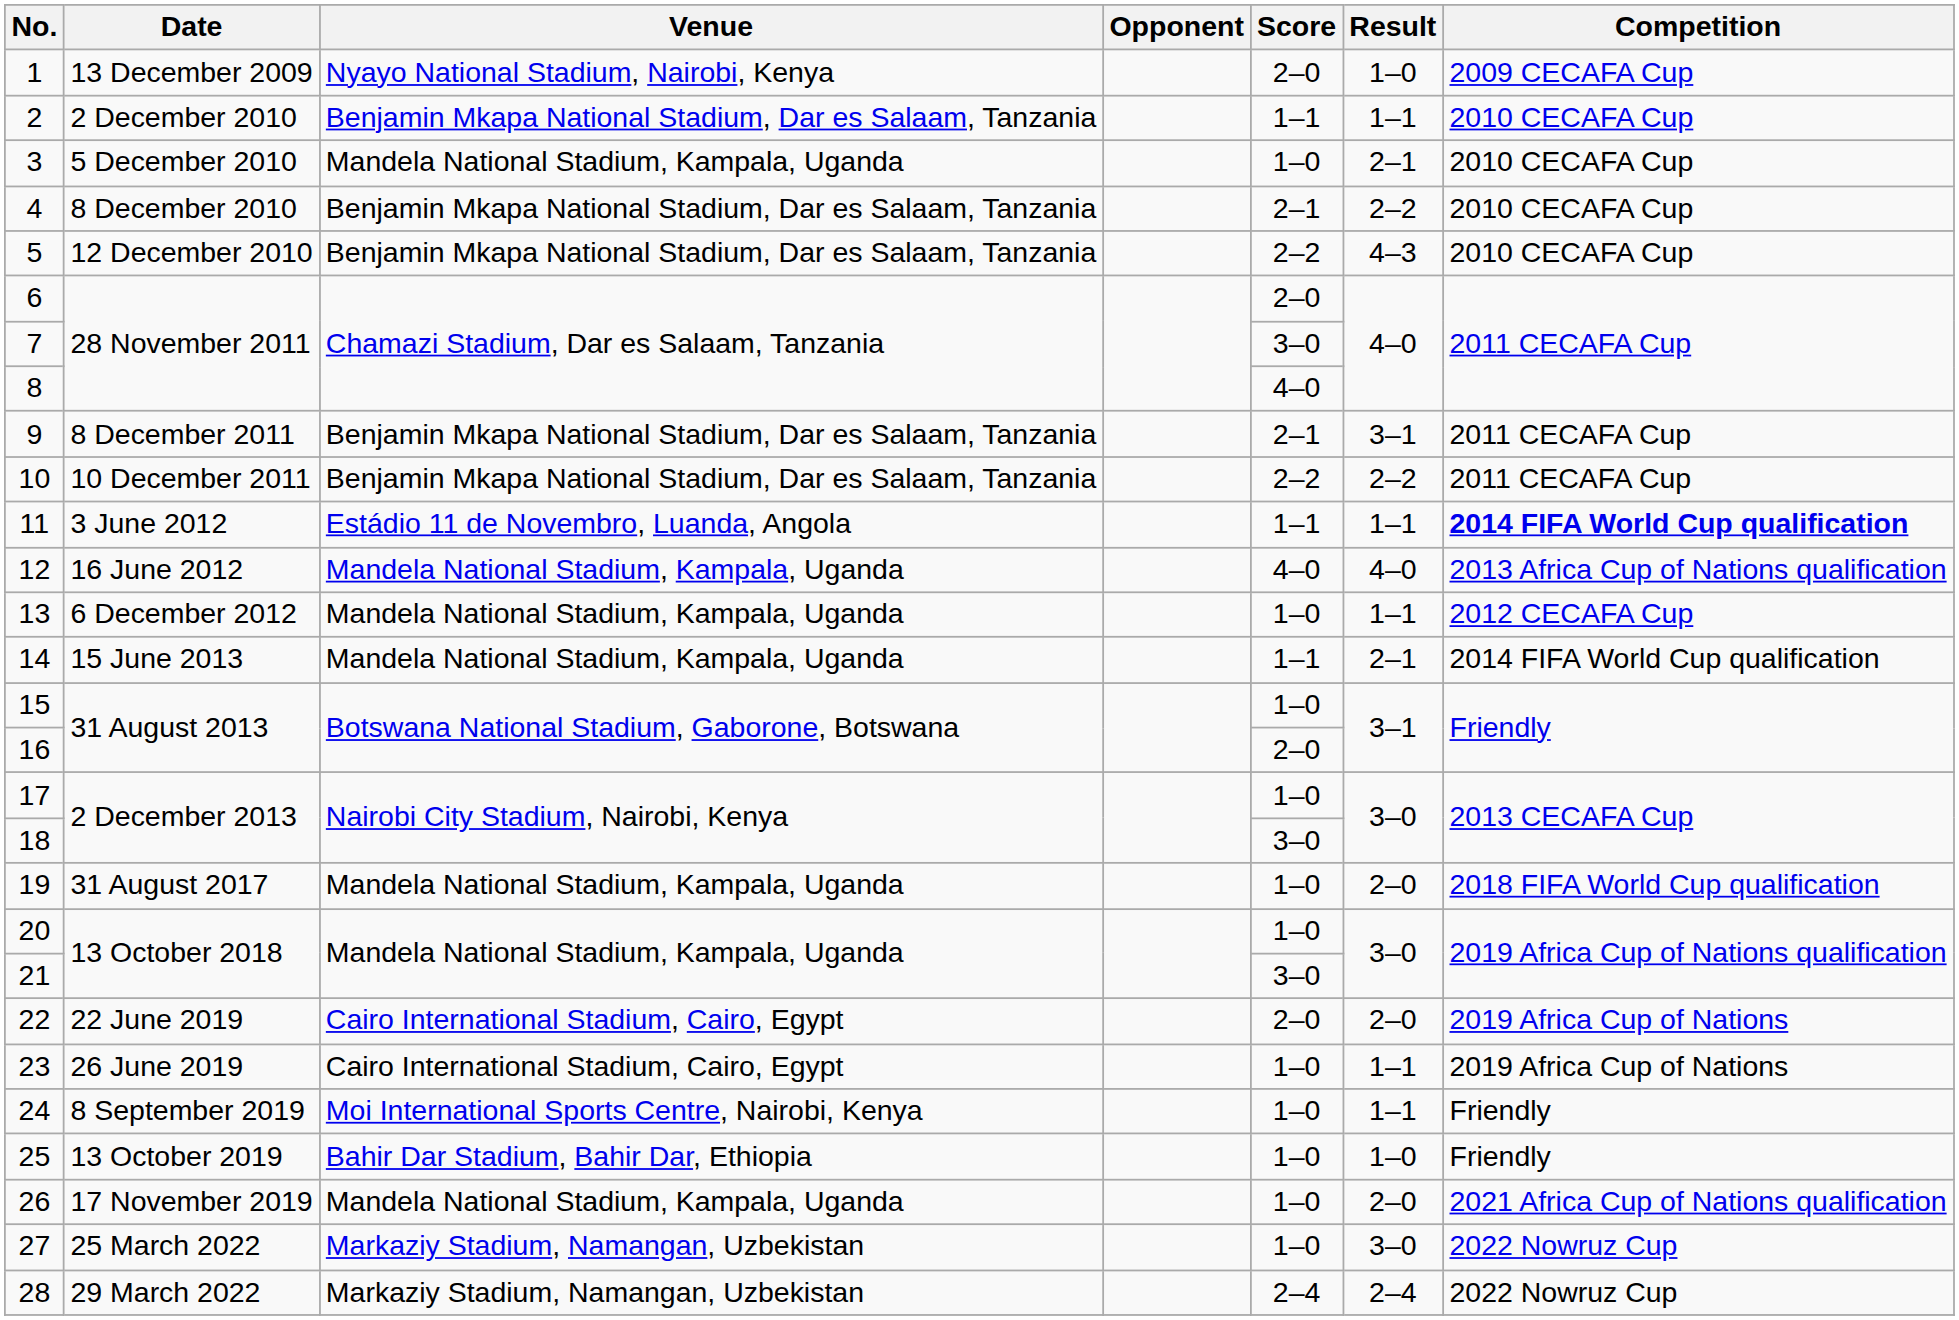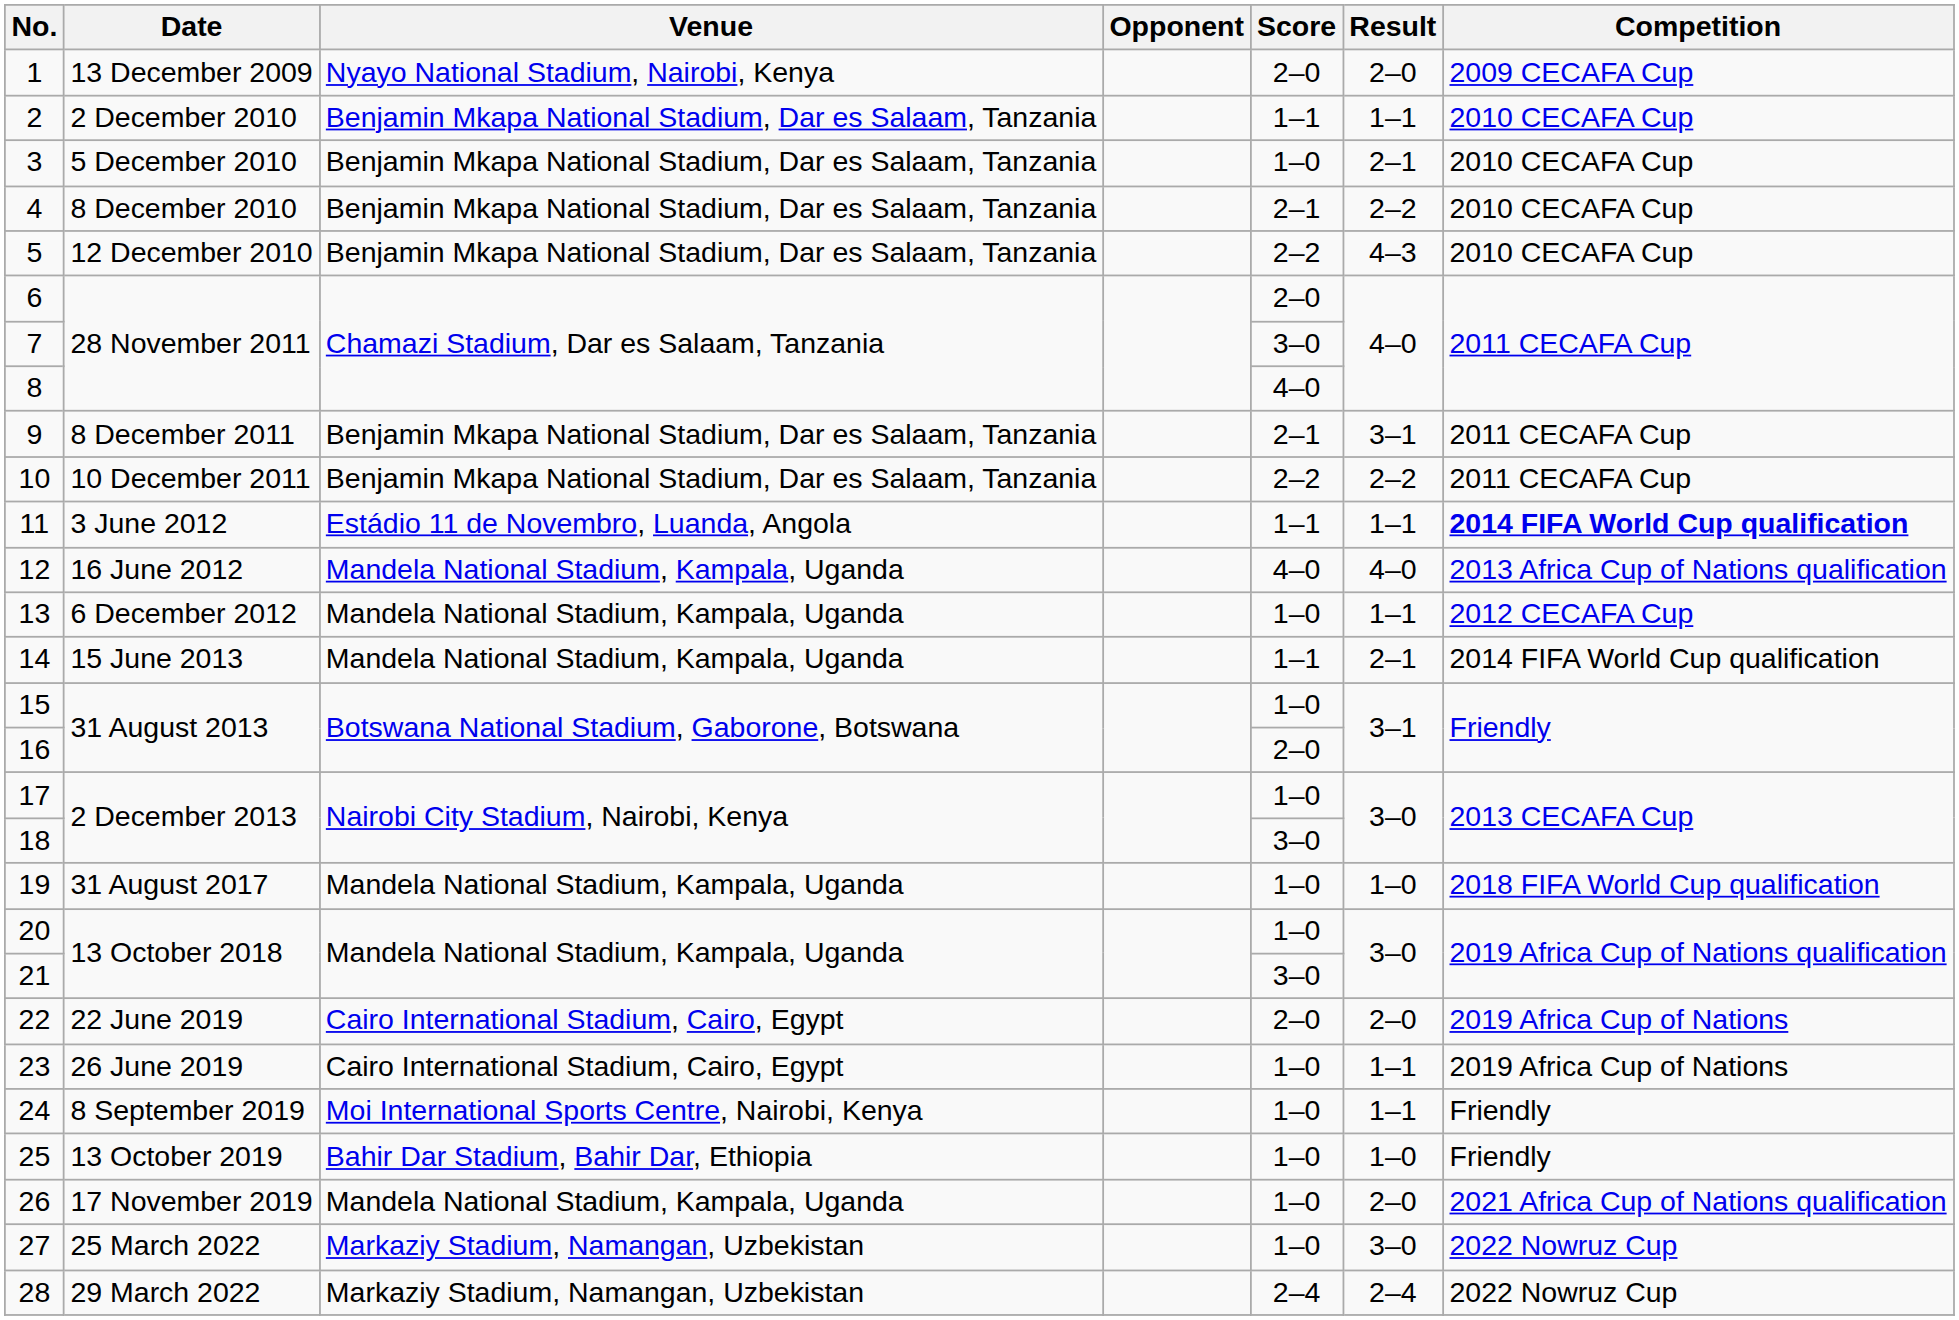1 | Result: 1–0 -> 2–0
3 | Venue: Mandela National Stadium, Kampala, Uganda -> Benjamin Mkapa National Stadium, Dar es Salaam, Tanzania
19 | Result: 2–0 -> 1–0
